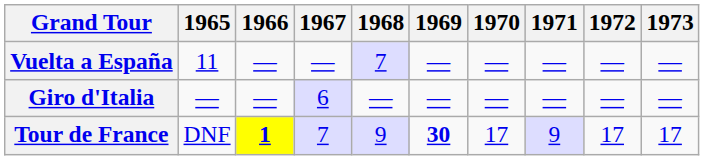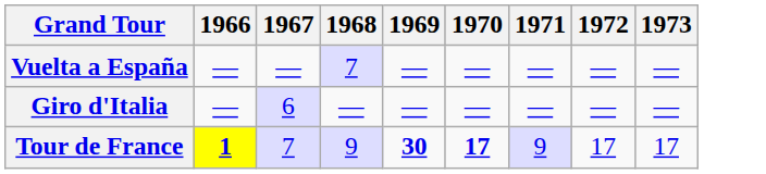- column: 1965 | 11 | — | DNF
Tour de France | 1970: normal -> bold
